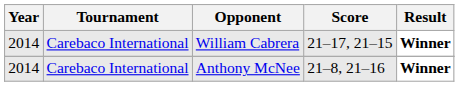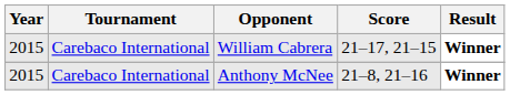William Cabrera | Year: 2014 -> 2015
Anthony McNee | Year: 2014 -> 2015
